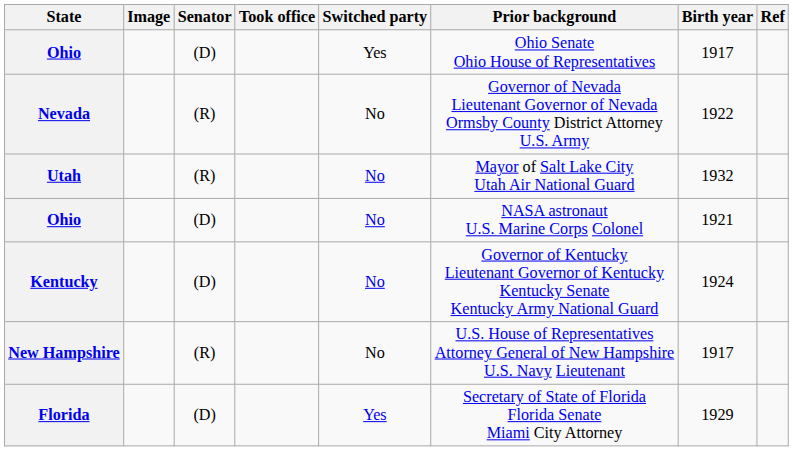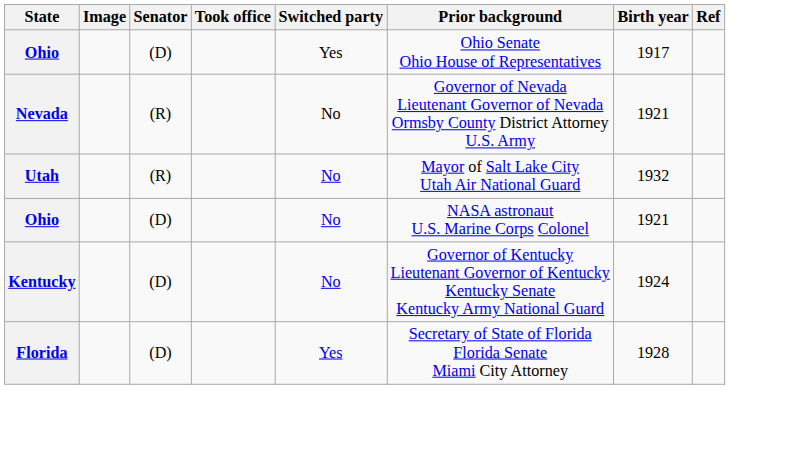Nevada | Birth year: 1922 -> 1921
- row: New Hampshire | (R) | No | U.S. House of Representatives Attorney General of New Hampshire U.S. Navy Lieutenant | 1917
Florida | Birth year: 1929 -> 1928
